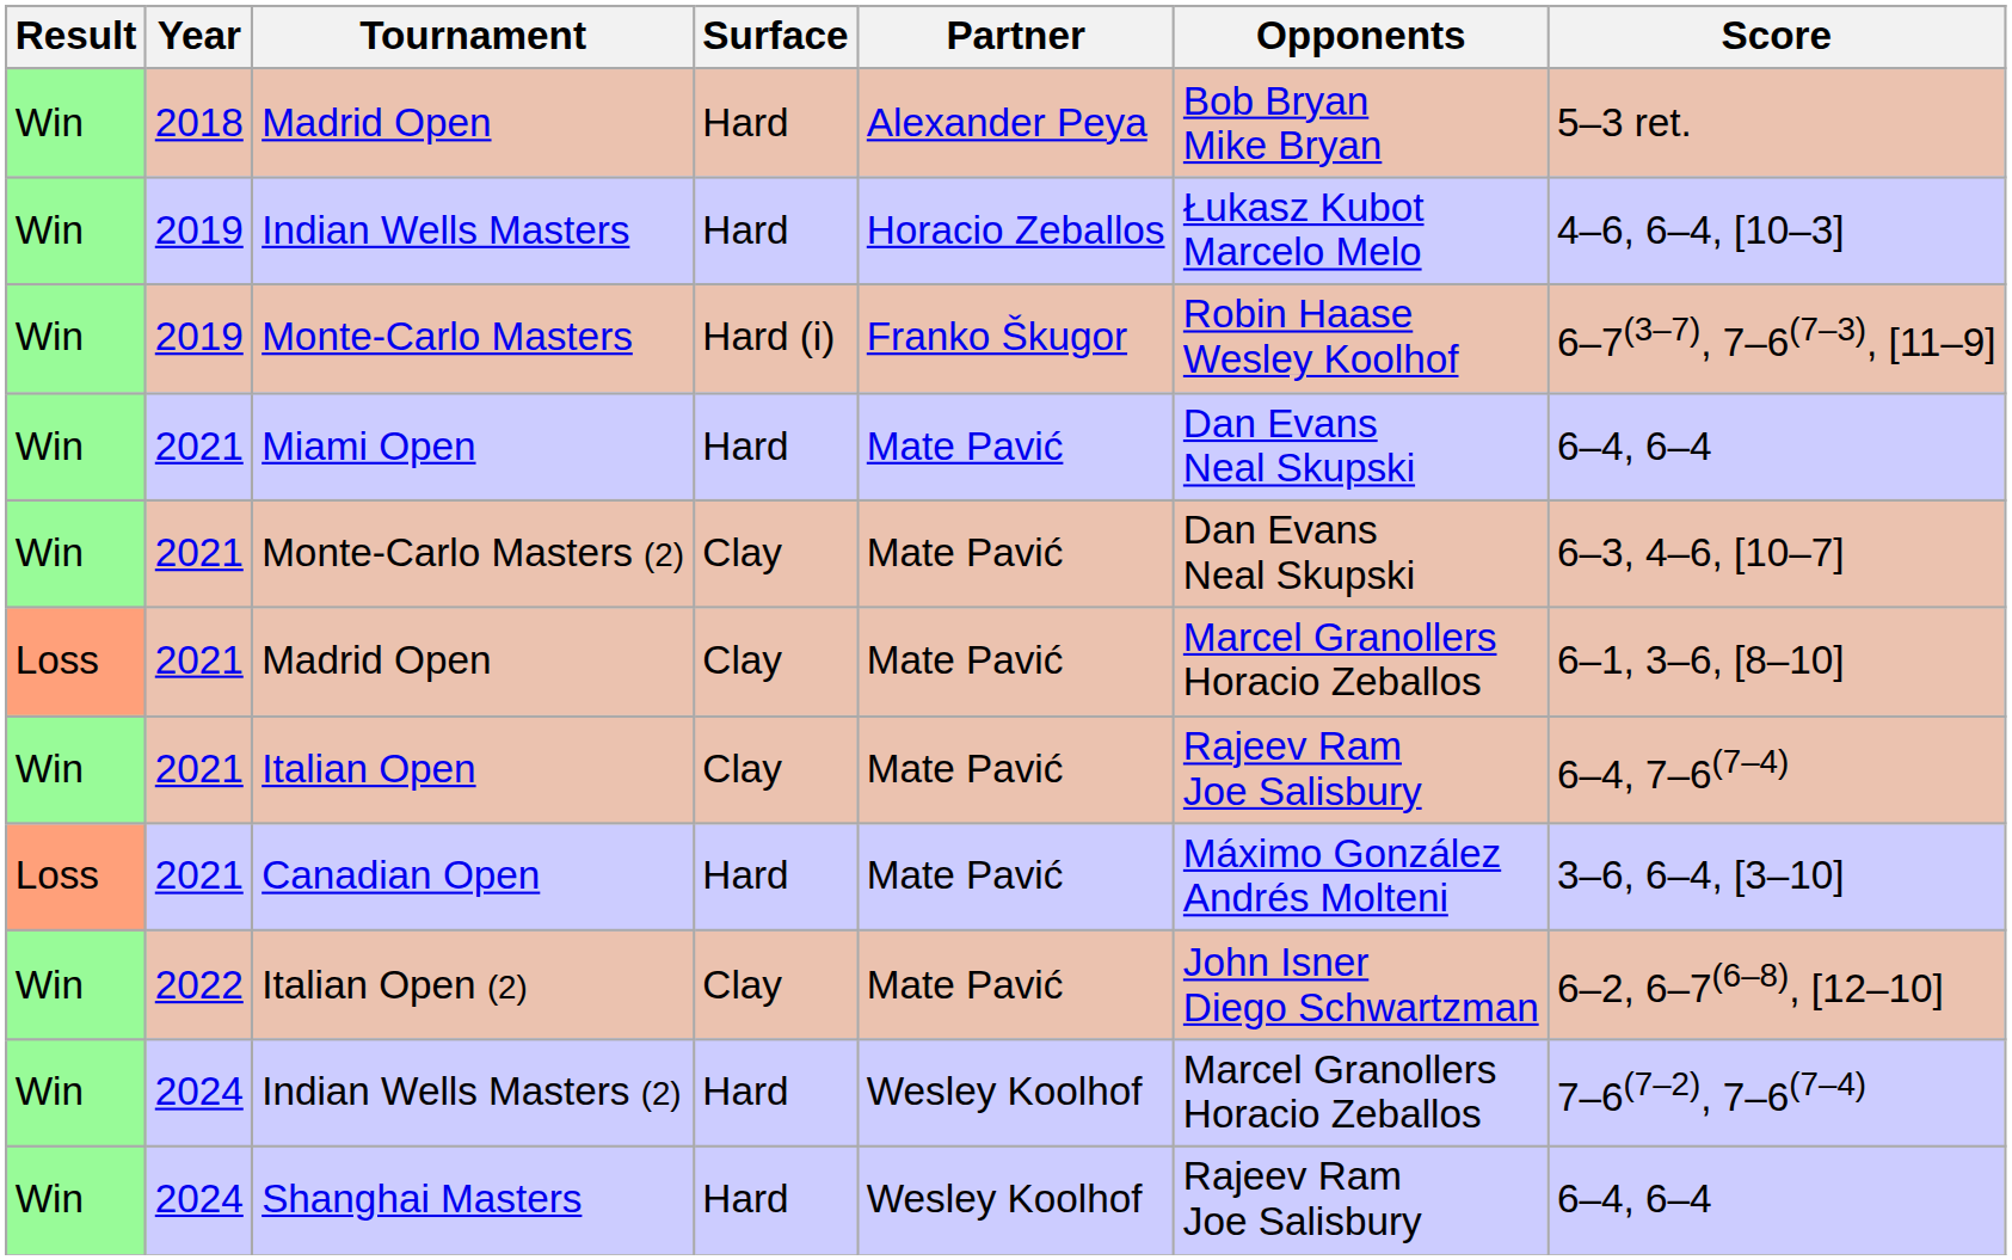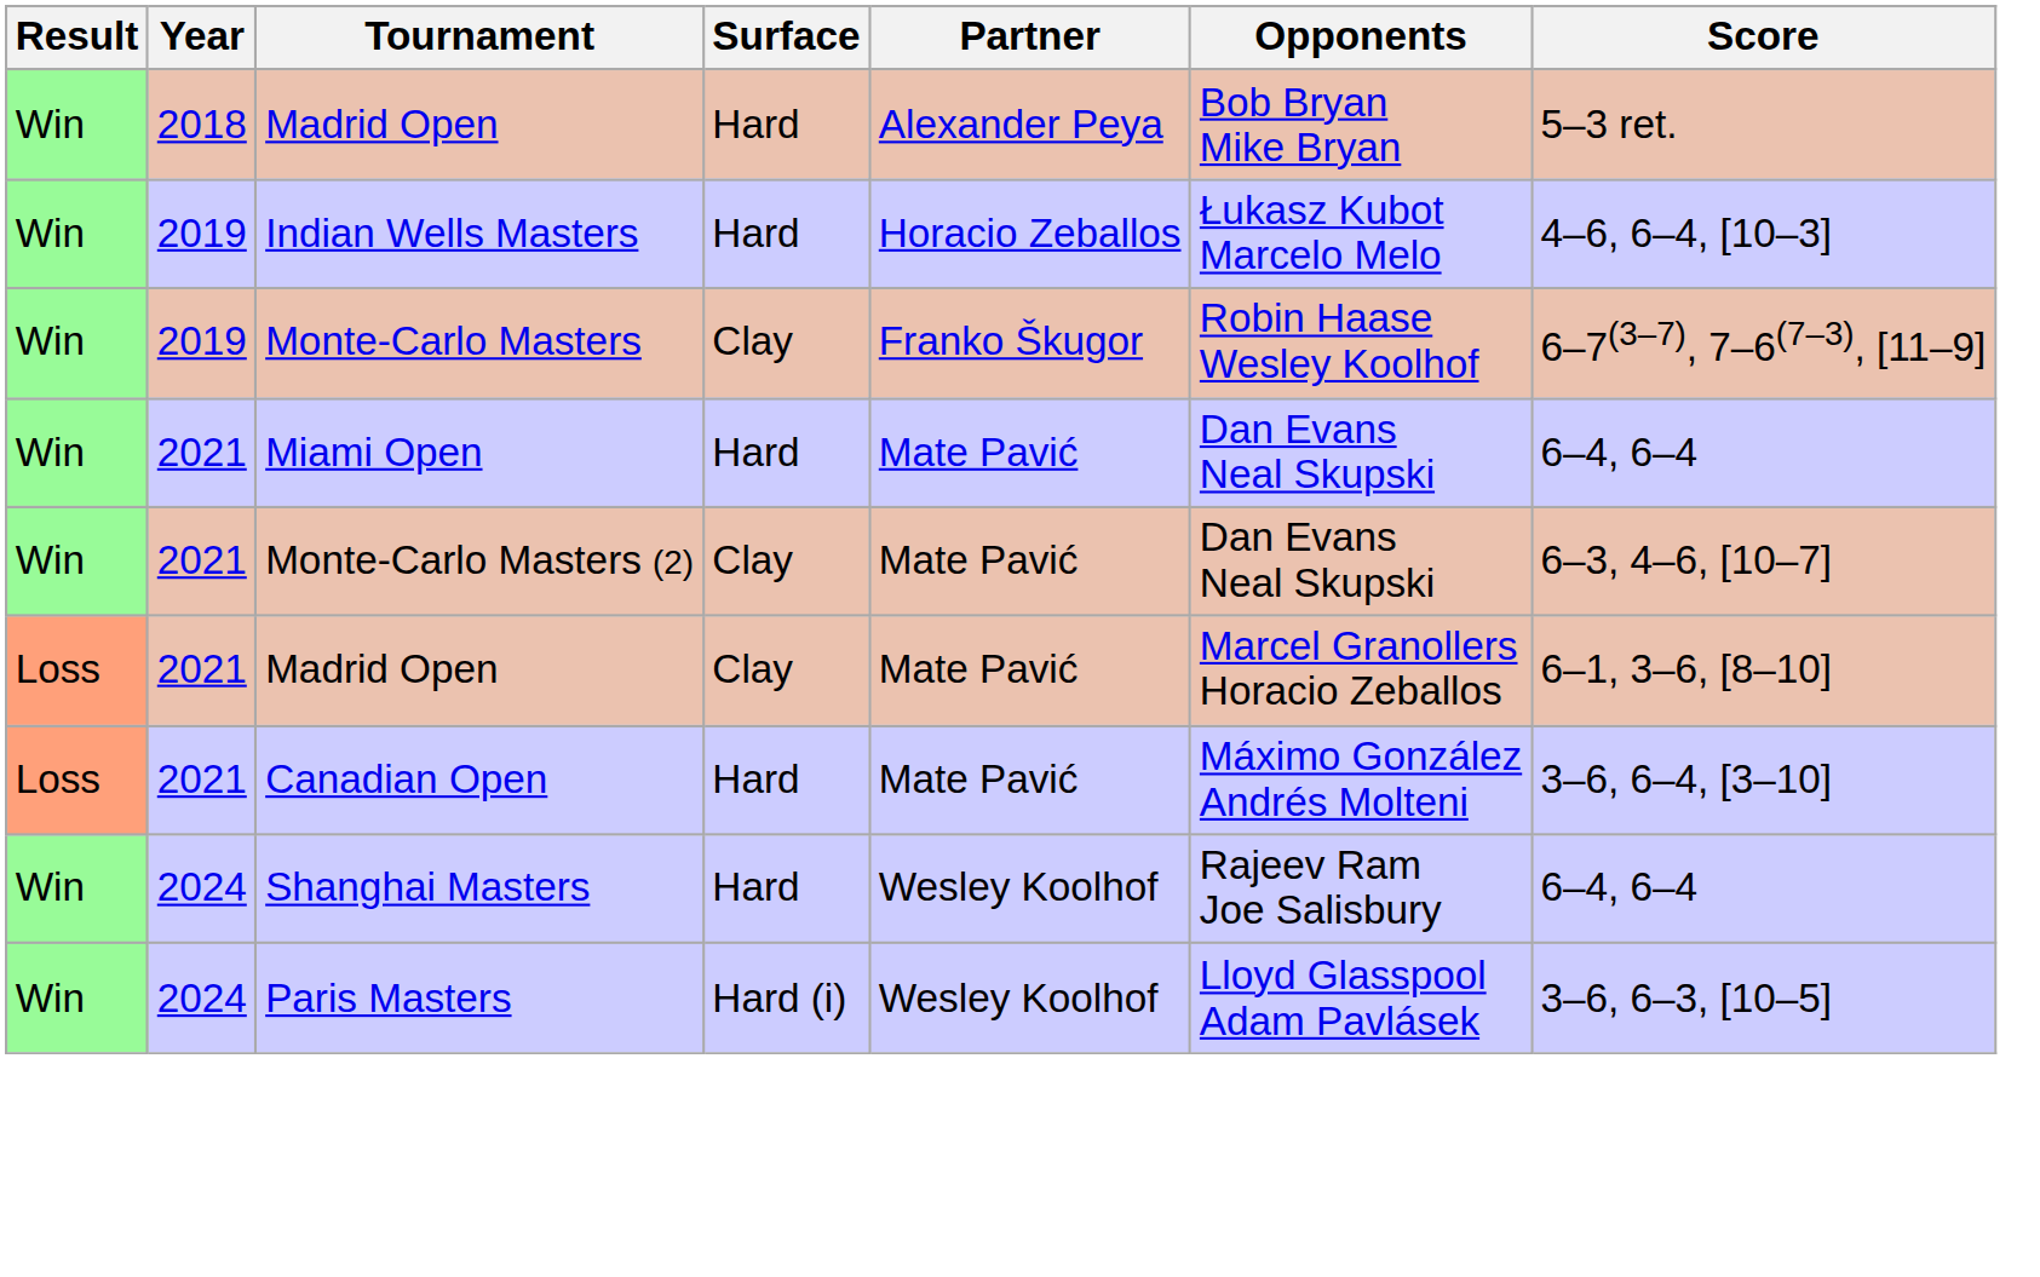Monte-Carlo Masters | Surface: Hard (i) -> Clay
- row: Win | 2021 | Italian Open | Clay | Mate Pavić | Rajeev Ram Joe Salisbury | 6–4, 7–6(7–4)
- row: Win | 2022 | Italian Open (2) | Clay | Mate Pavić | John Isner Diego Schwartzman | 6–2, 6–7(6–8), [12–10]
- row: Win | 2024 | Indian Wells Masters (2) | Hard | Wesley Koolhof | Marcel Granollers Horacio Zeballos | 7–6(7–2), 7–6(7–4)
+ row: Win | 2024 | Paris Masters | Hard (i) | Wesley Koolhof | Lloyd Glasspool Adam Pavlásek | 3–6, 6–3, [10–5]
